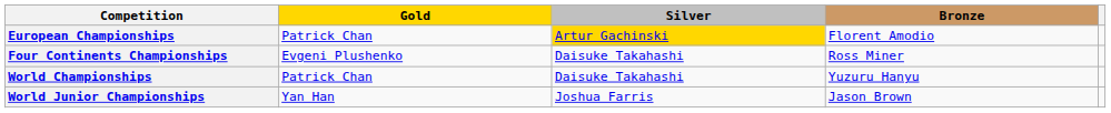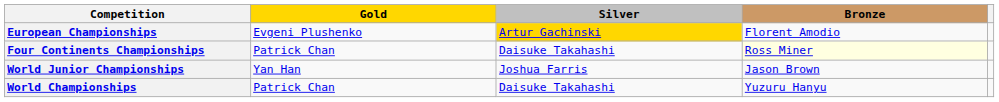European Championships | Gold: Patrick Chan -> Evgeni Plushenko
Four Continents Championships | Gold: Evgeni Plushenko -> Patrick Chan
Four Continents Championships | Bronze: no background -> lightyellow background
rows swapped: World Junior Championships <-> World Championships
